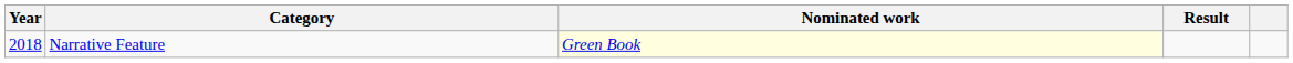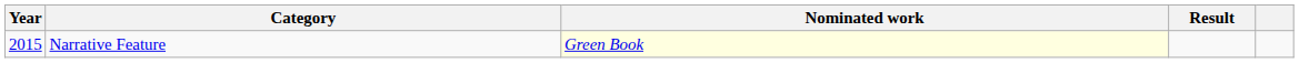Narrative Feature | Year: 2018 -> 2015
